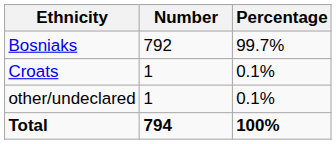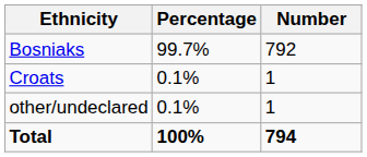columns swapped: Number <-> Percentage
